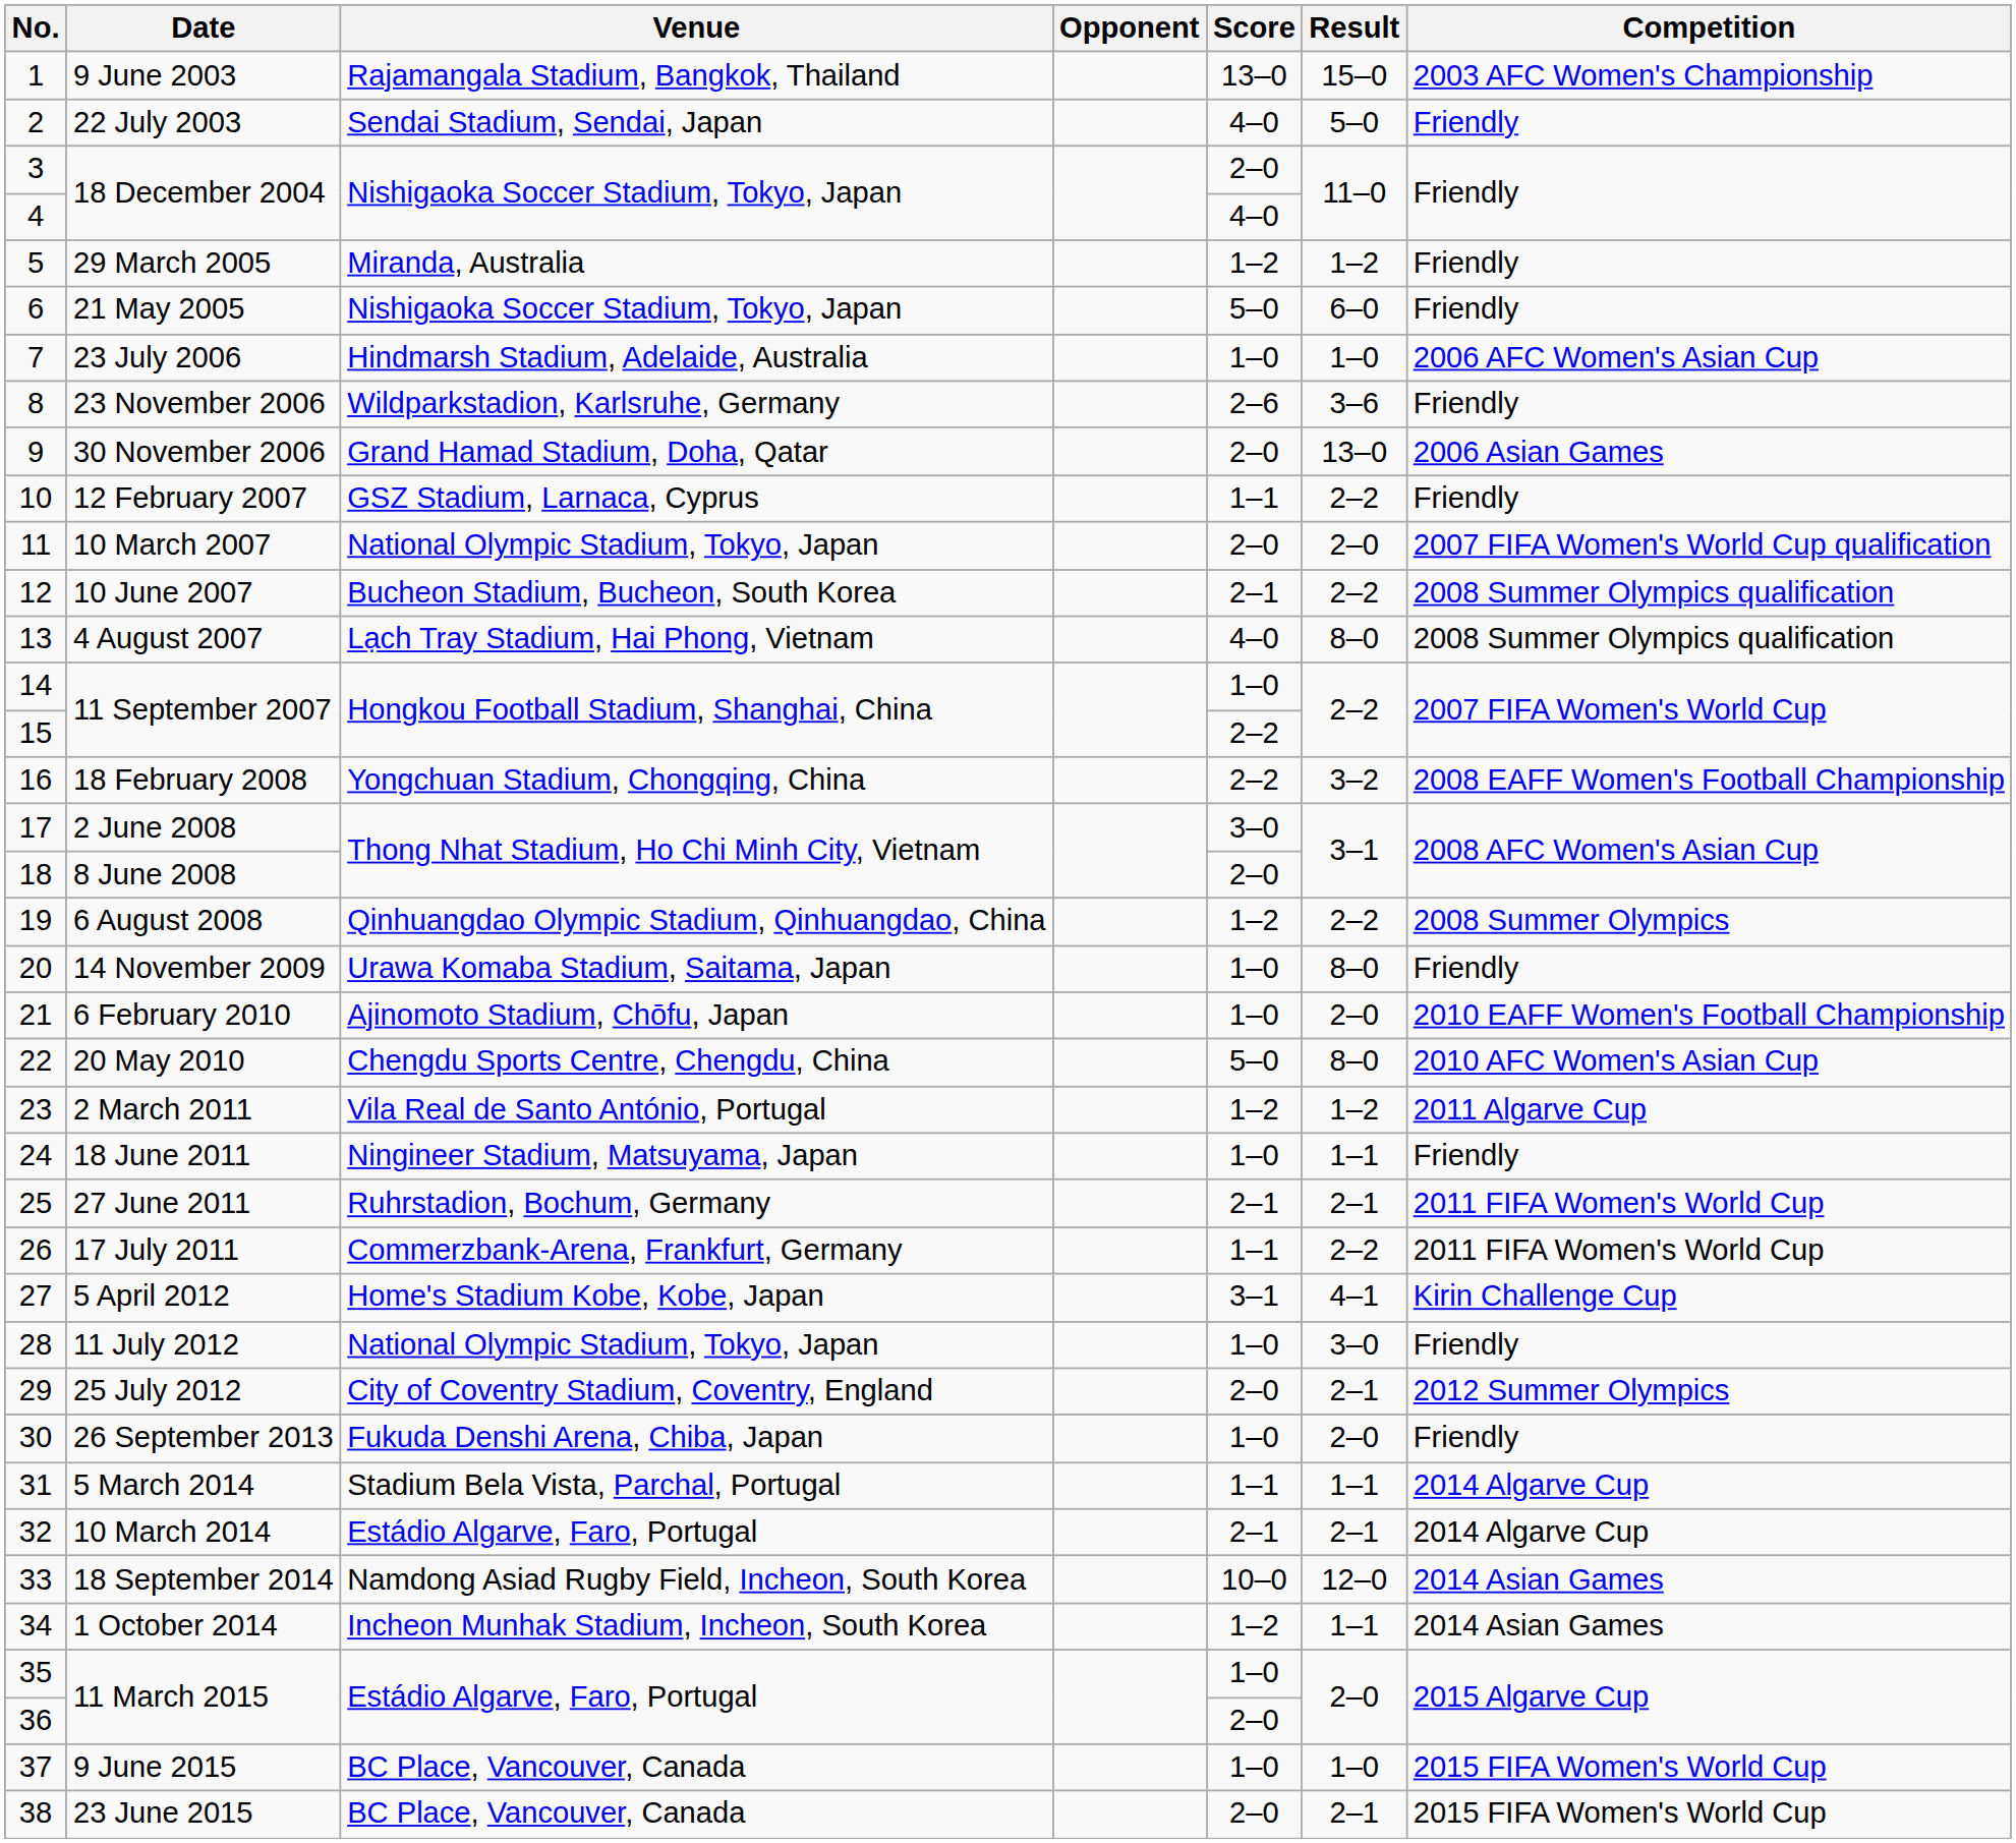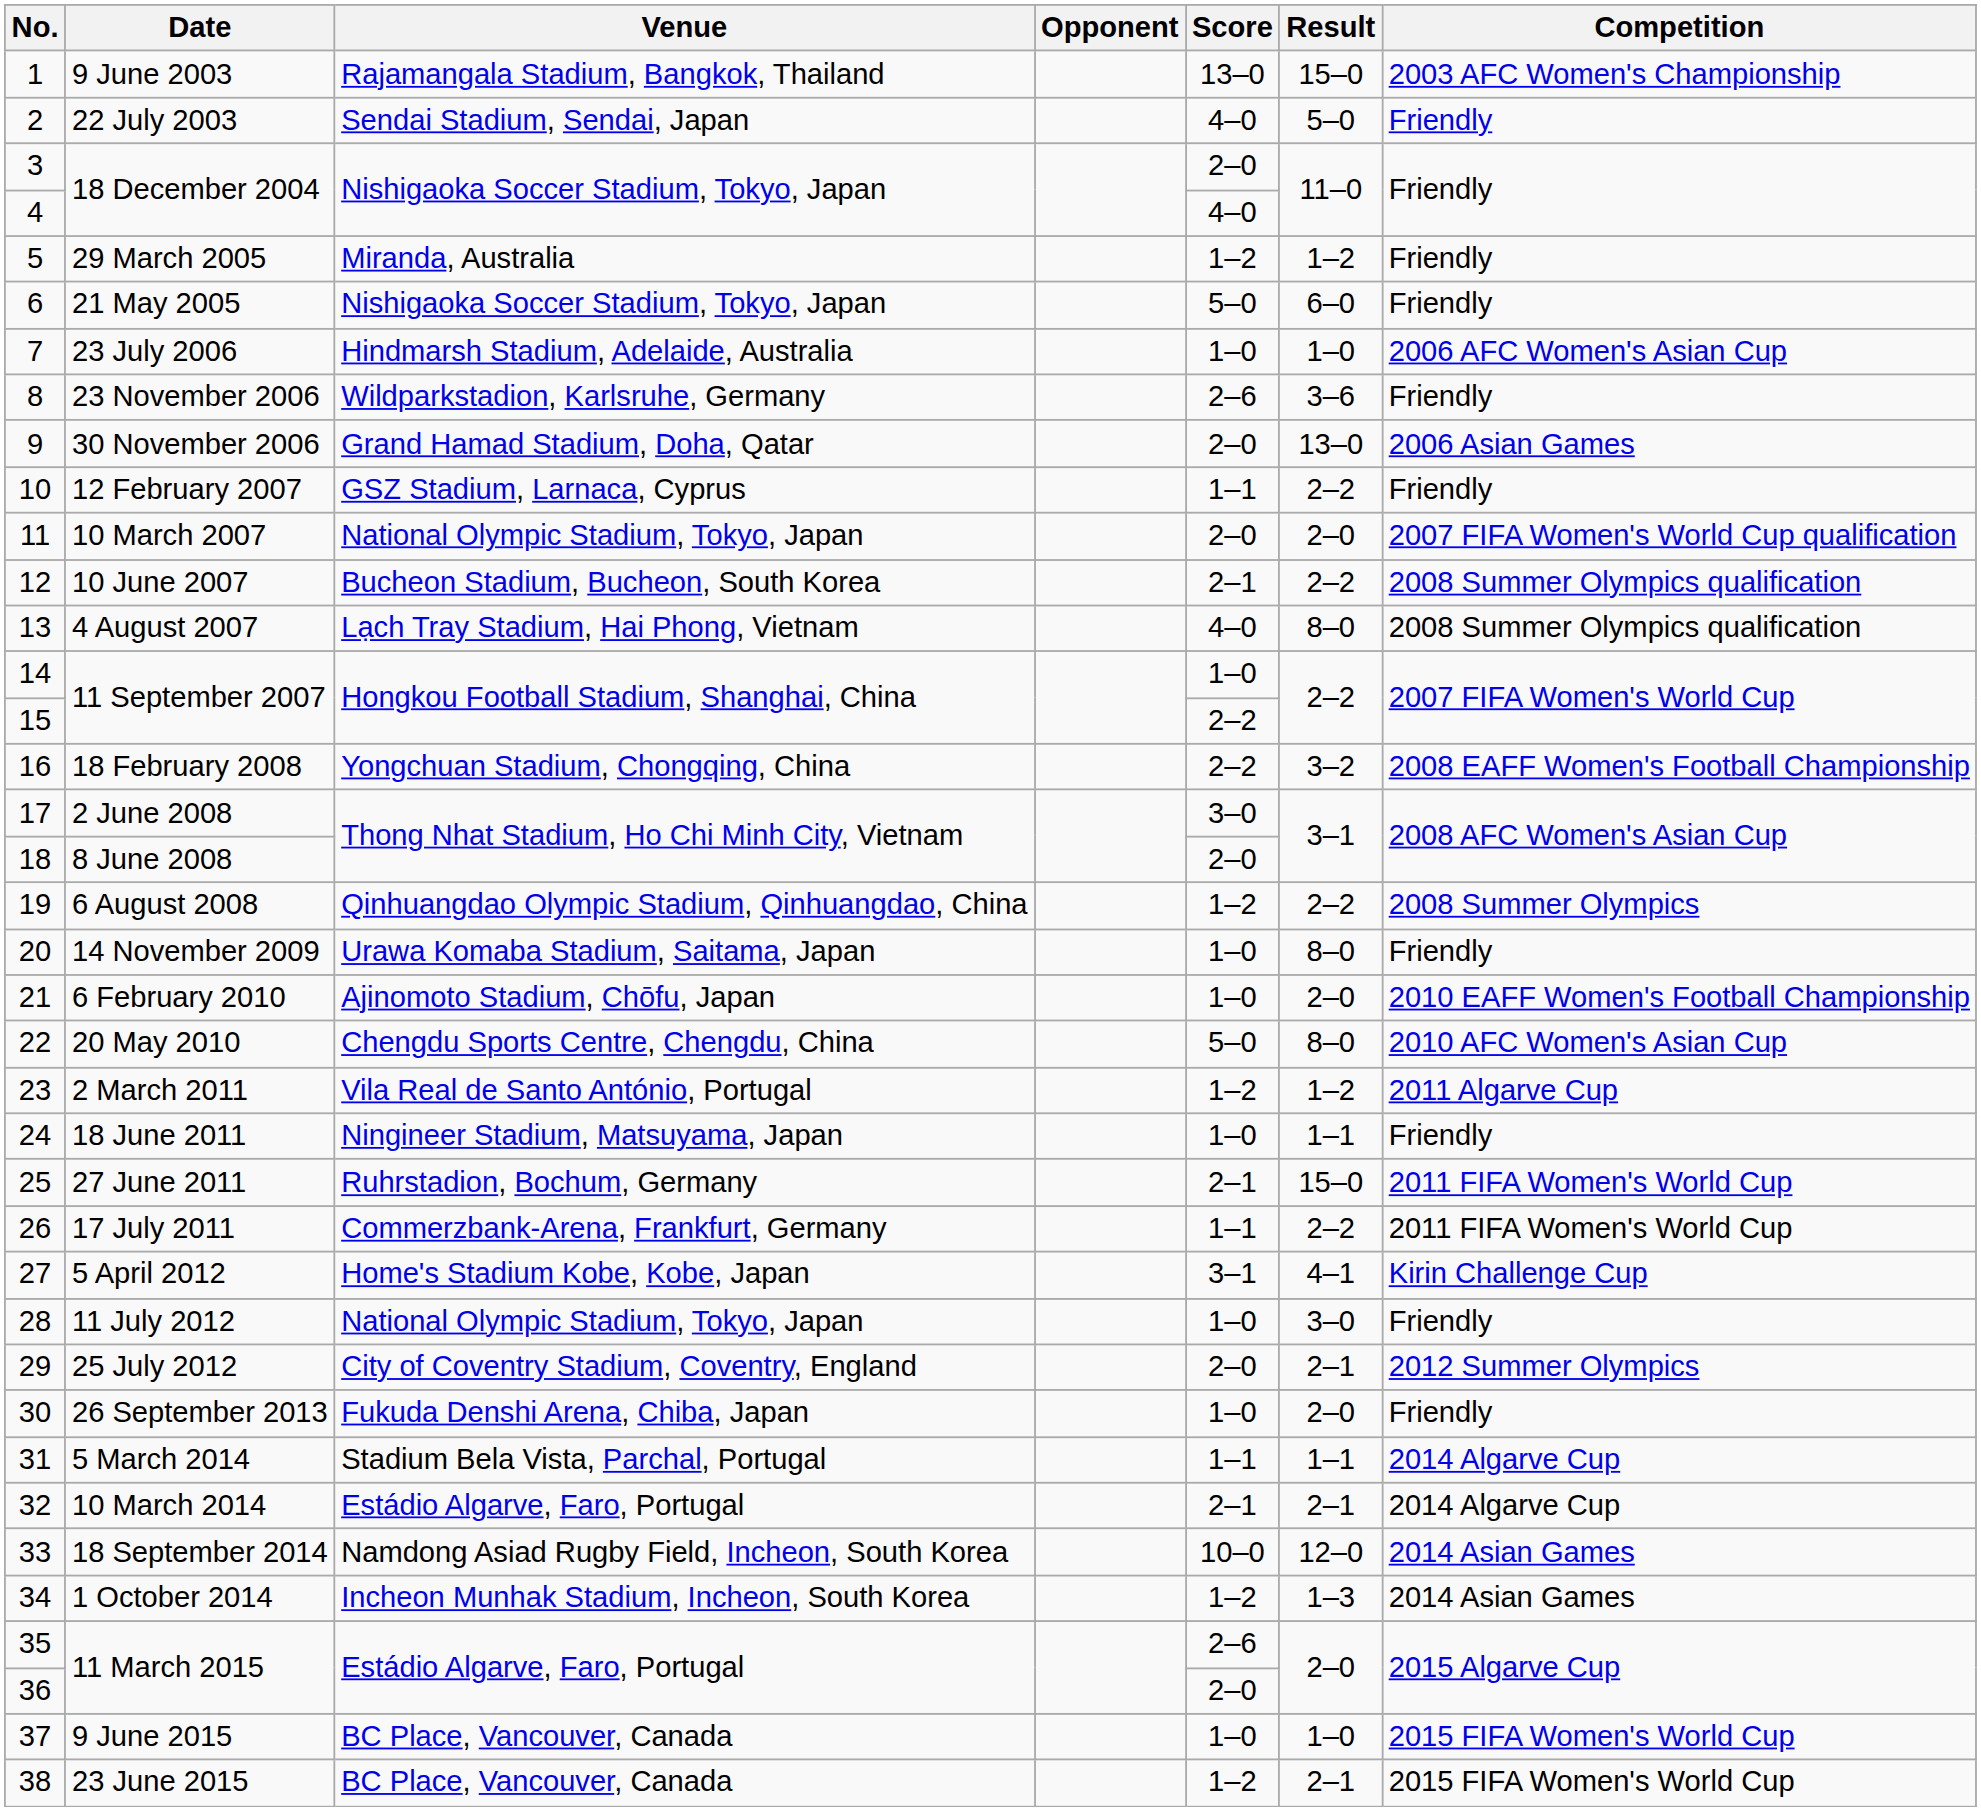27 June 2011 | Result: 2–1 -> 15–0
1 October 2014 | Result: 1–1 -> 1–3
35 / 11 March 2015 | Score: 1–0 -> 2–6
23 June 2015 | Score: 2–0 -> 1–2
